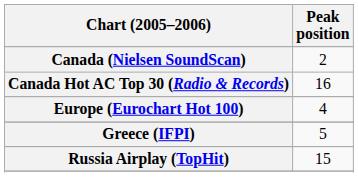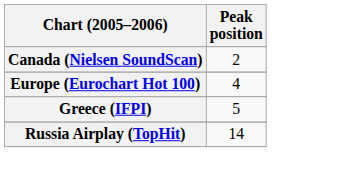- row: Canada Hot AC Top 30 (Radio & Records) | 16
Russia Airplay (TopHit) | Peak position: 15 -> 14
